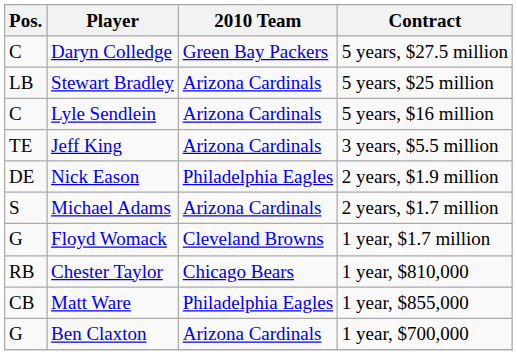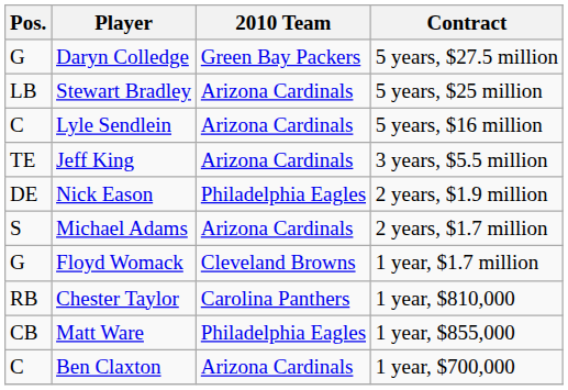Daryn Colledge | Pos.: C -> G
Chester Taylor | 2010 Team: Chicago Bears -> Carolina Panthers
Ben Claxton | Pos.: G -> C
